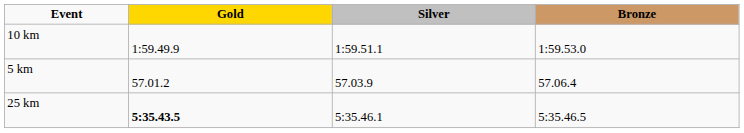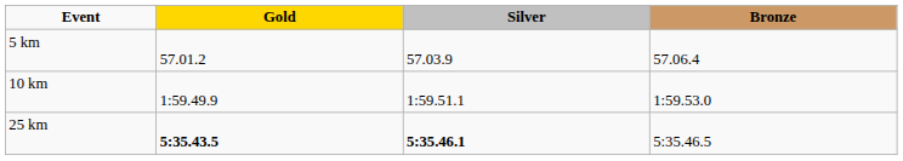rows swapped: 5 km <-> 10 km
25 km | Silver: normal -> bold
